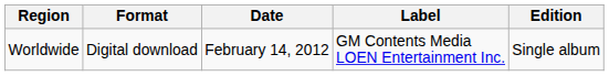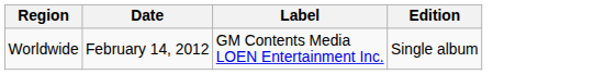- column: Format | Digital download
